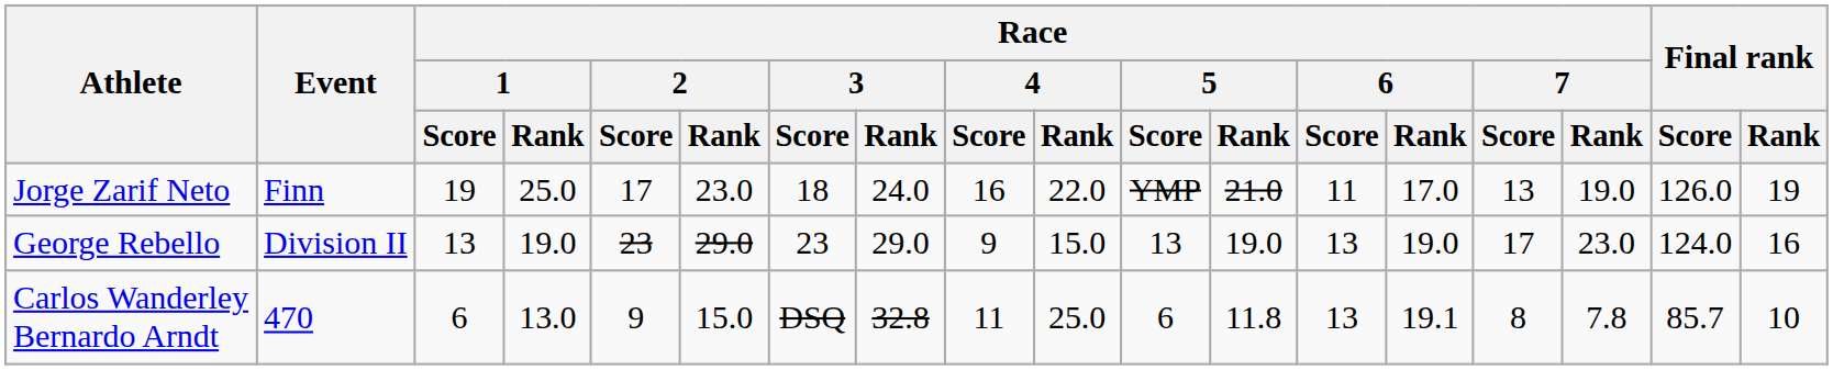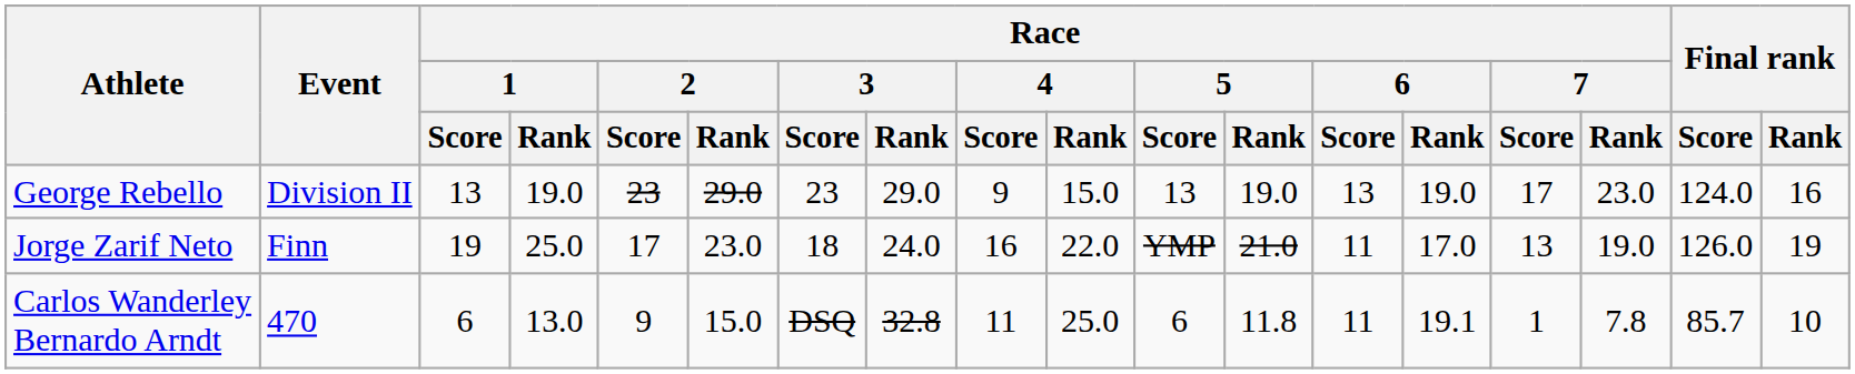rows swapped: George Rebello <-> Jorge Zarif Neto
Carlos Wanderley Bernardo Arndt | Race / 6 / Score: 13 -> 11
Carlos Wanderley Bernardo Arndt | Race / 7 / Score: 8 -> 1
